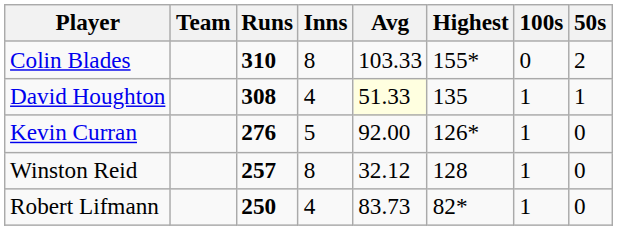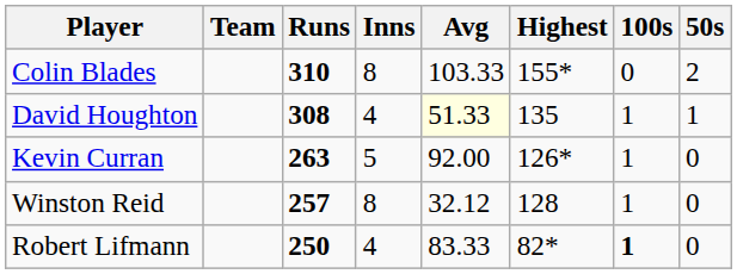Kevin Curran | Runs: 276 -> 263
Robert Lifmann | Avg: 83.73 -> 83.33
Robert Lifmann | 100s: normal -> bold
